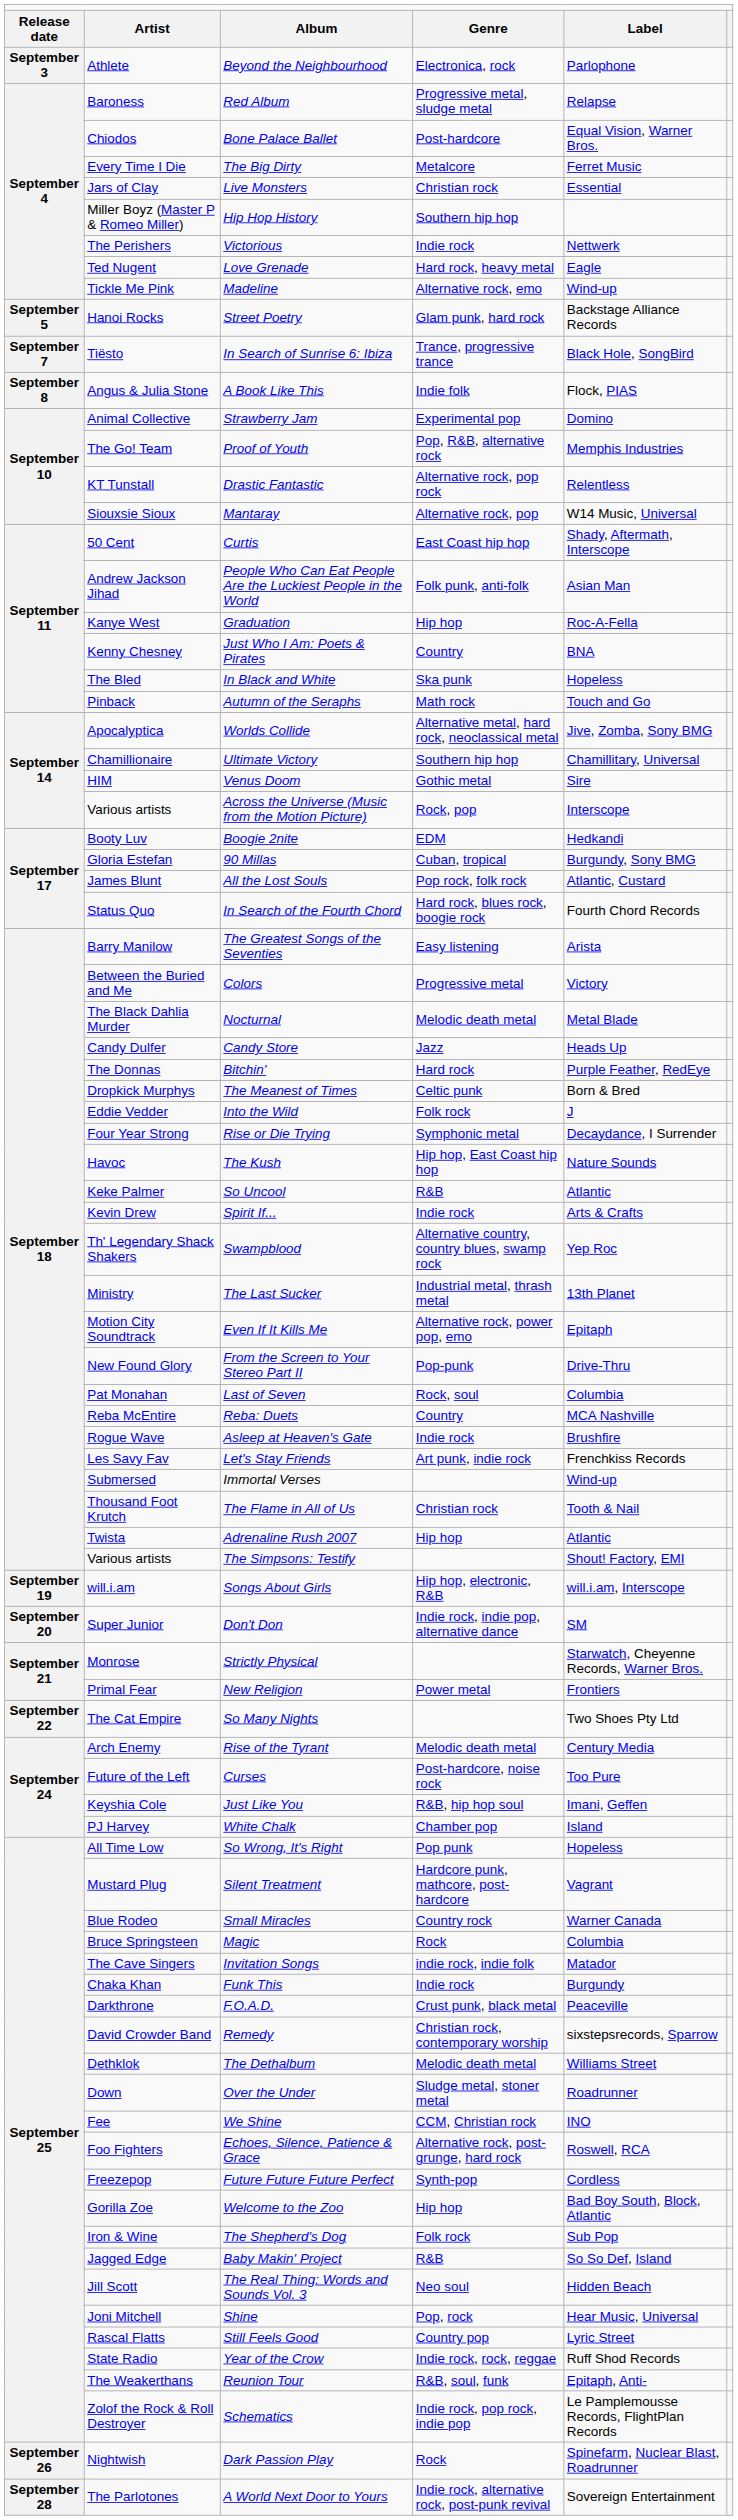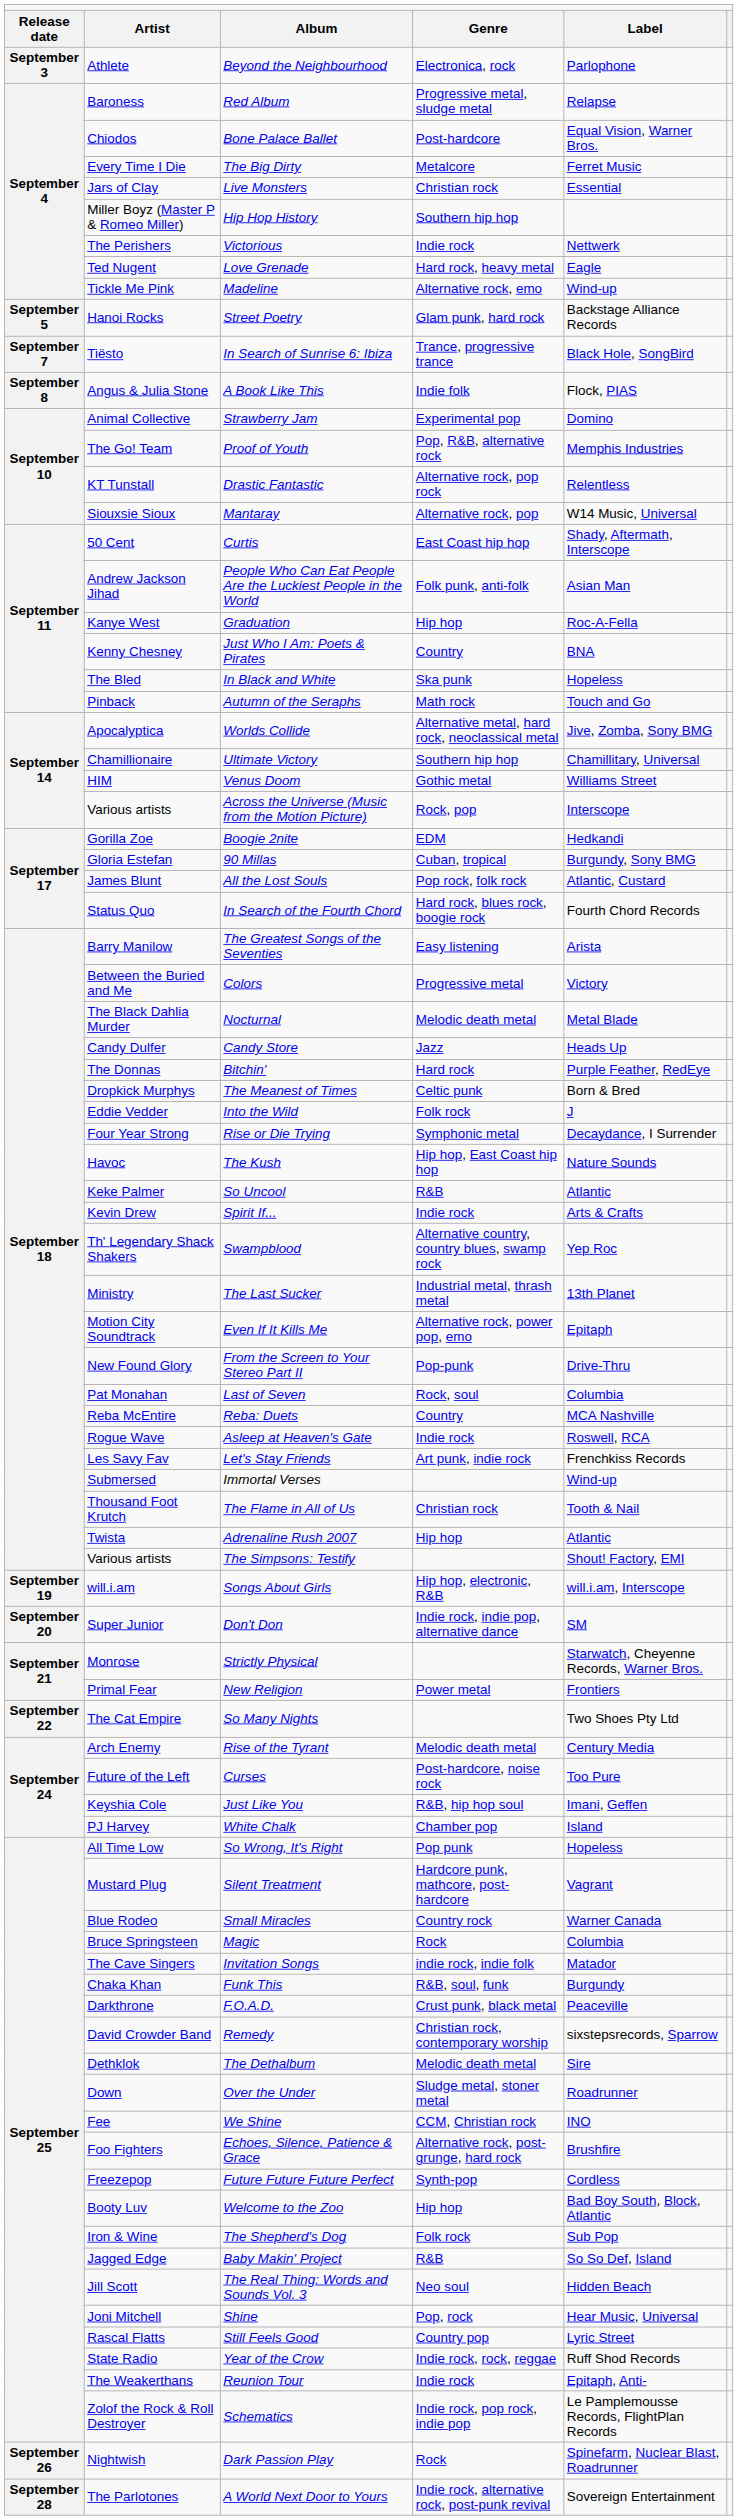Venus Doom | column 5: Sire -> Williams Street
Boogie 2nite | column 2: Booty Luv -> Gorilla Zoe
Asleep at Heaven's Gate | column 5: Brushfire -> Roswell, RCA
Funk This | column 4: Indie rock -> R&B, soul, funk
The Dethalbum | column 5: Williams Street -> Sire
Echoes, Silence, Patience & Grace | column 5: Roswell, RCA -> Brushfire
Welcome to the Zoo | column 2: Gorilla Zoe -> Booty Luv
Reunion Tour | column 4: R&B, soul, funk -> Indie rock
